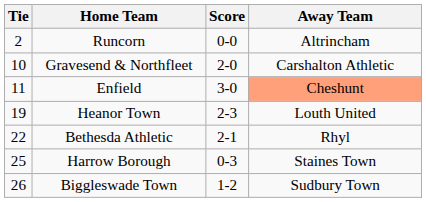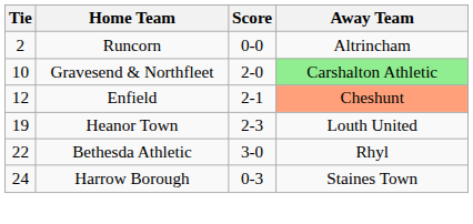Gravesend & Northfleet | Away Team: no background -> lightgreen background
Enfield | Tie: 11 -> 12
Enfield | Score: 3-0 -> 2-1
Bethesda Athletic | Score: 2-1 -> 3-0
Harrow Borough | Tie: 25 -> 24
- row: 26 | Biggleswade Town | 1-2 | Sudbury Town
